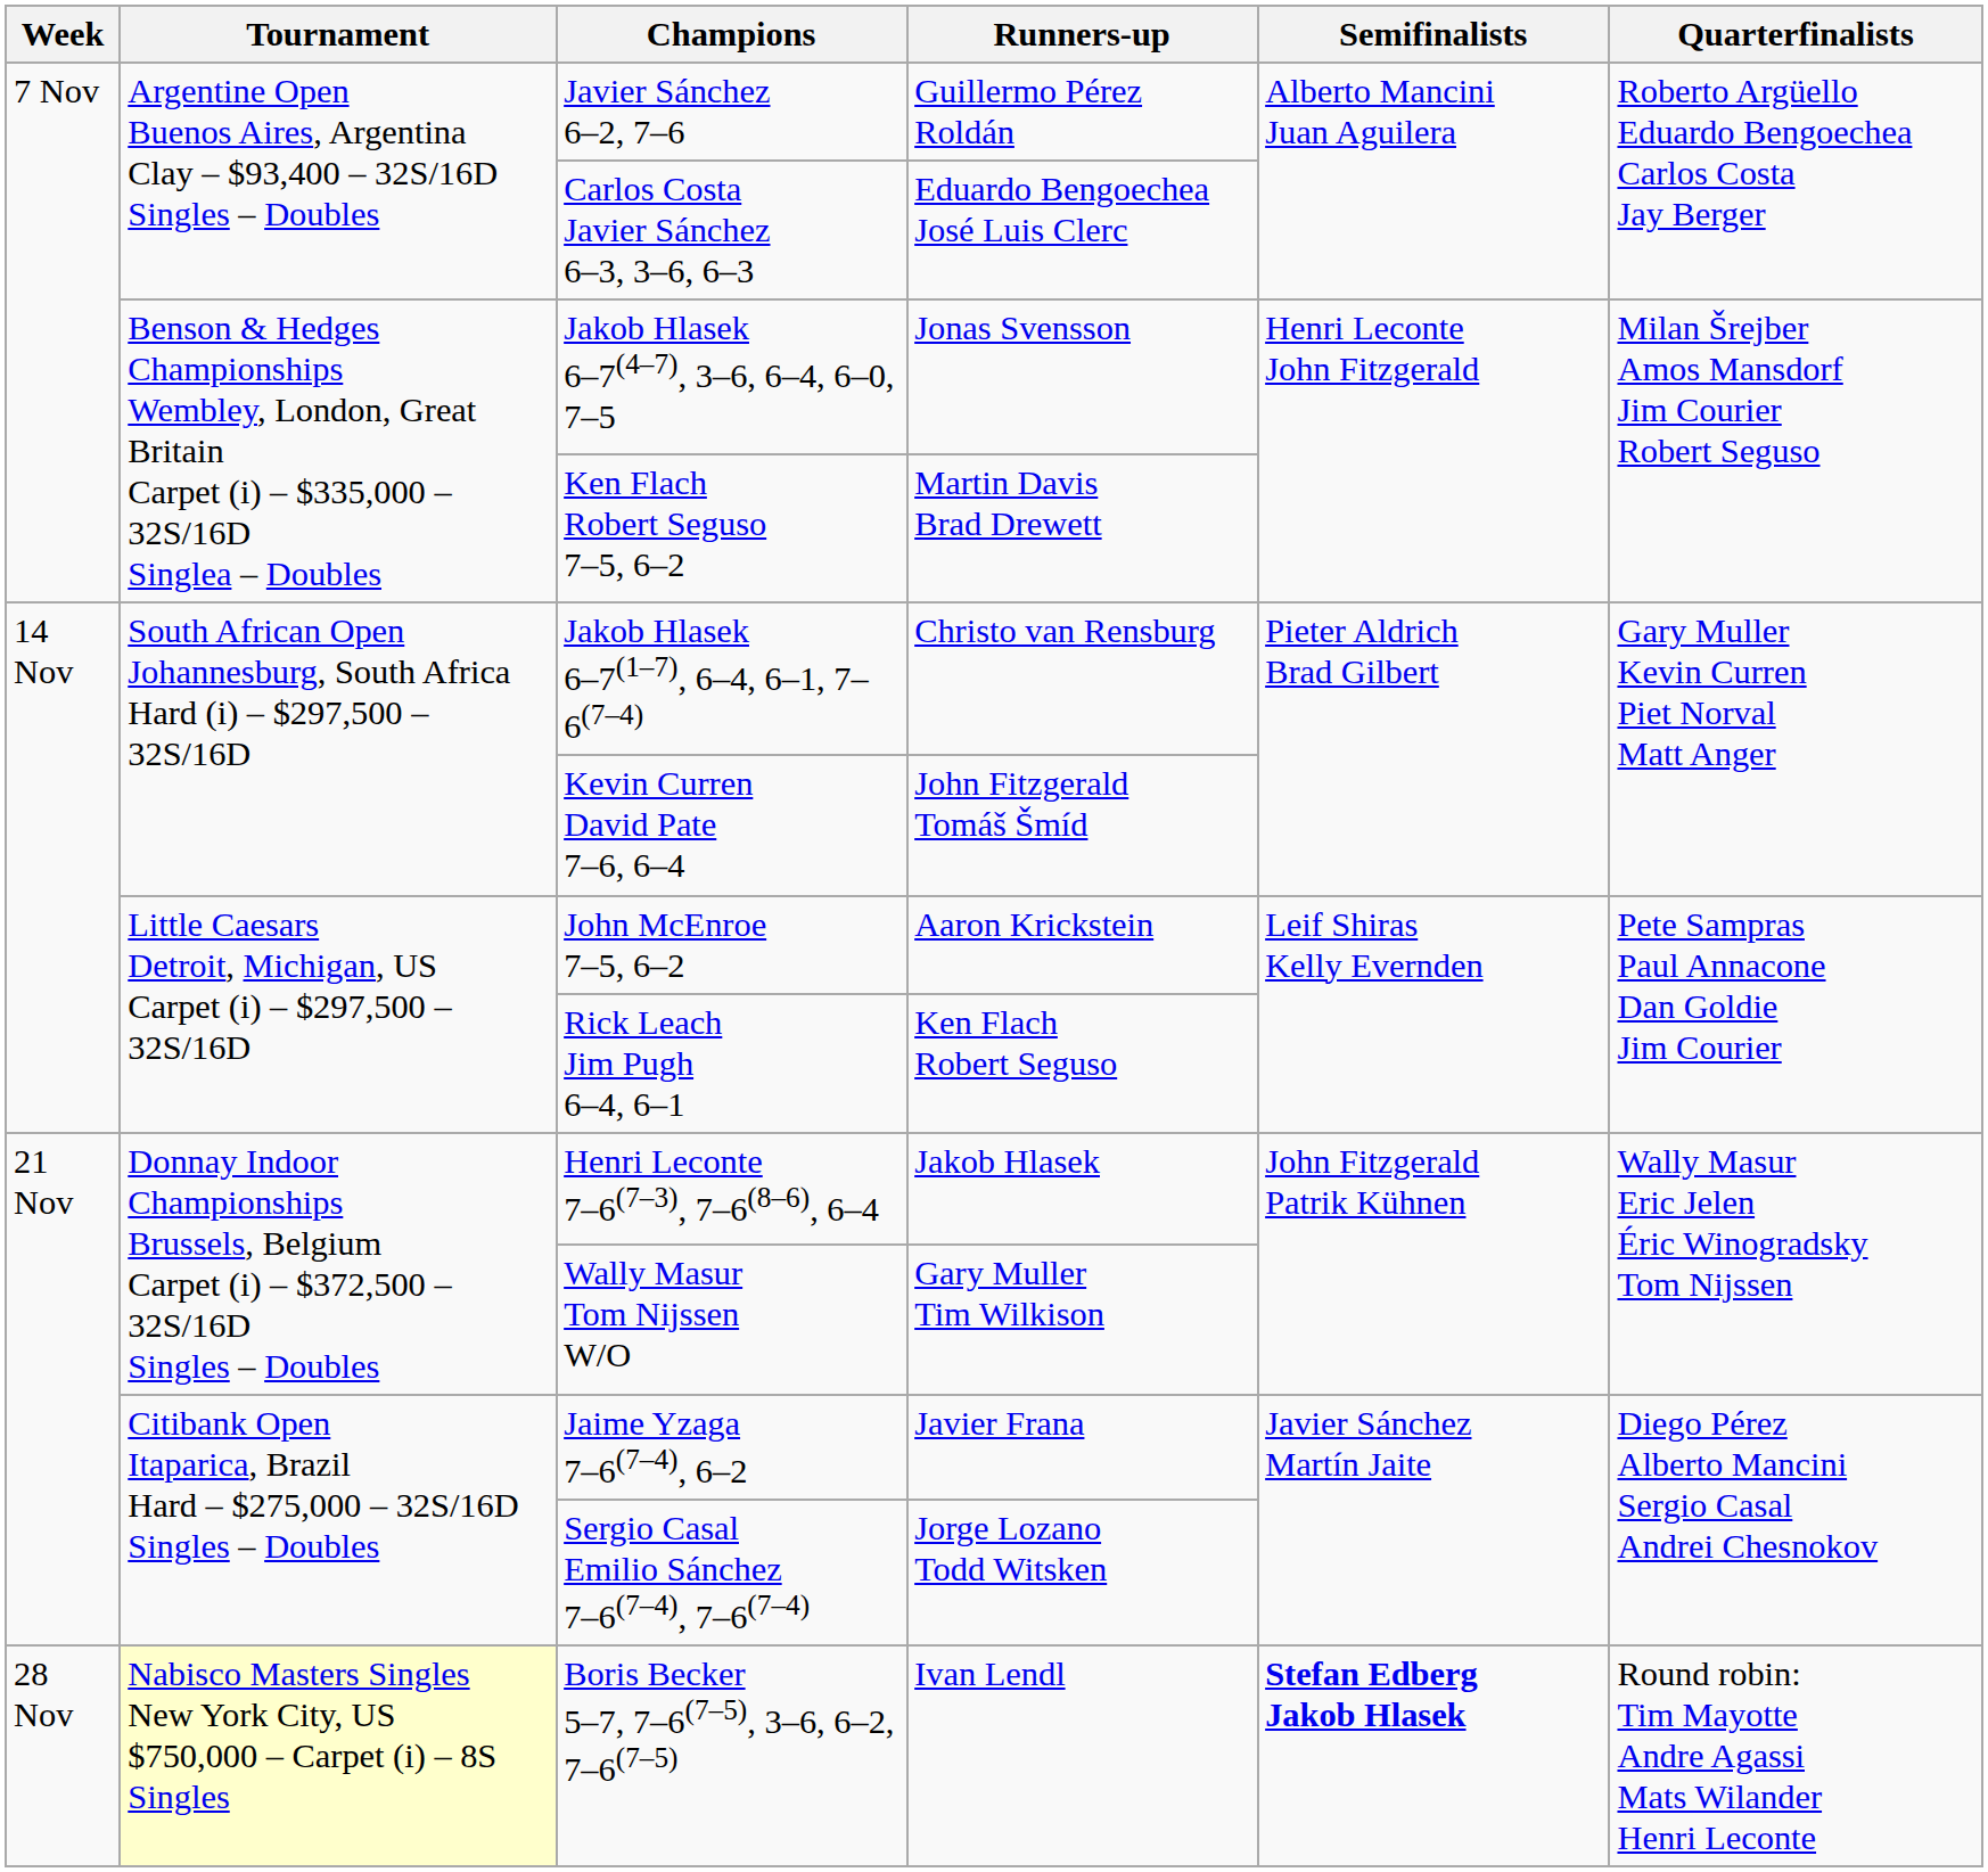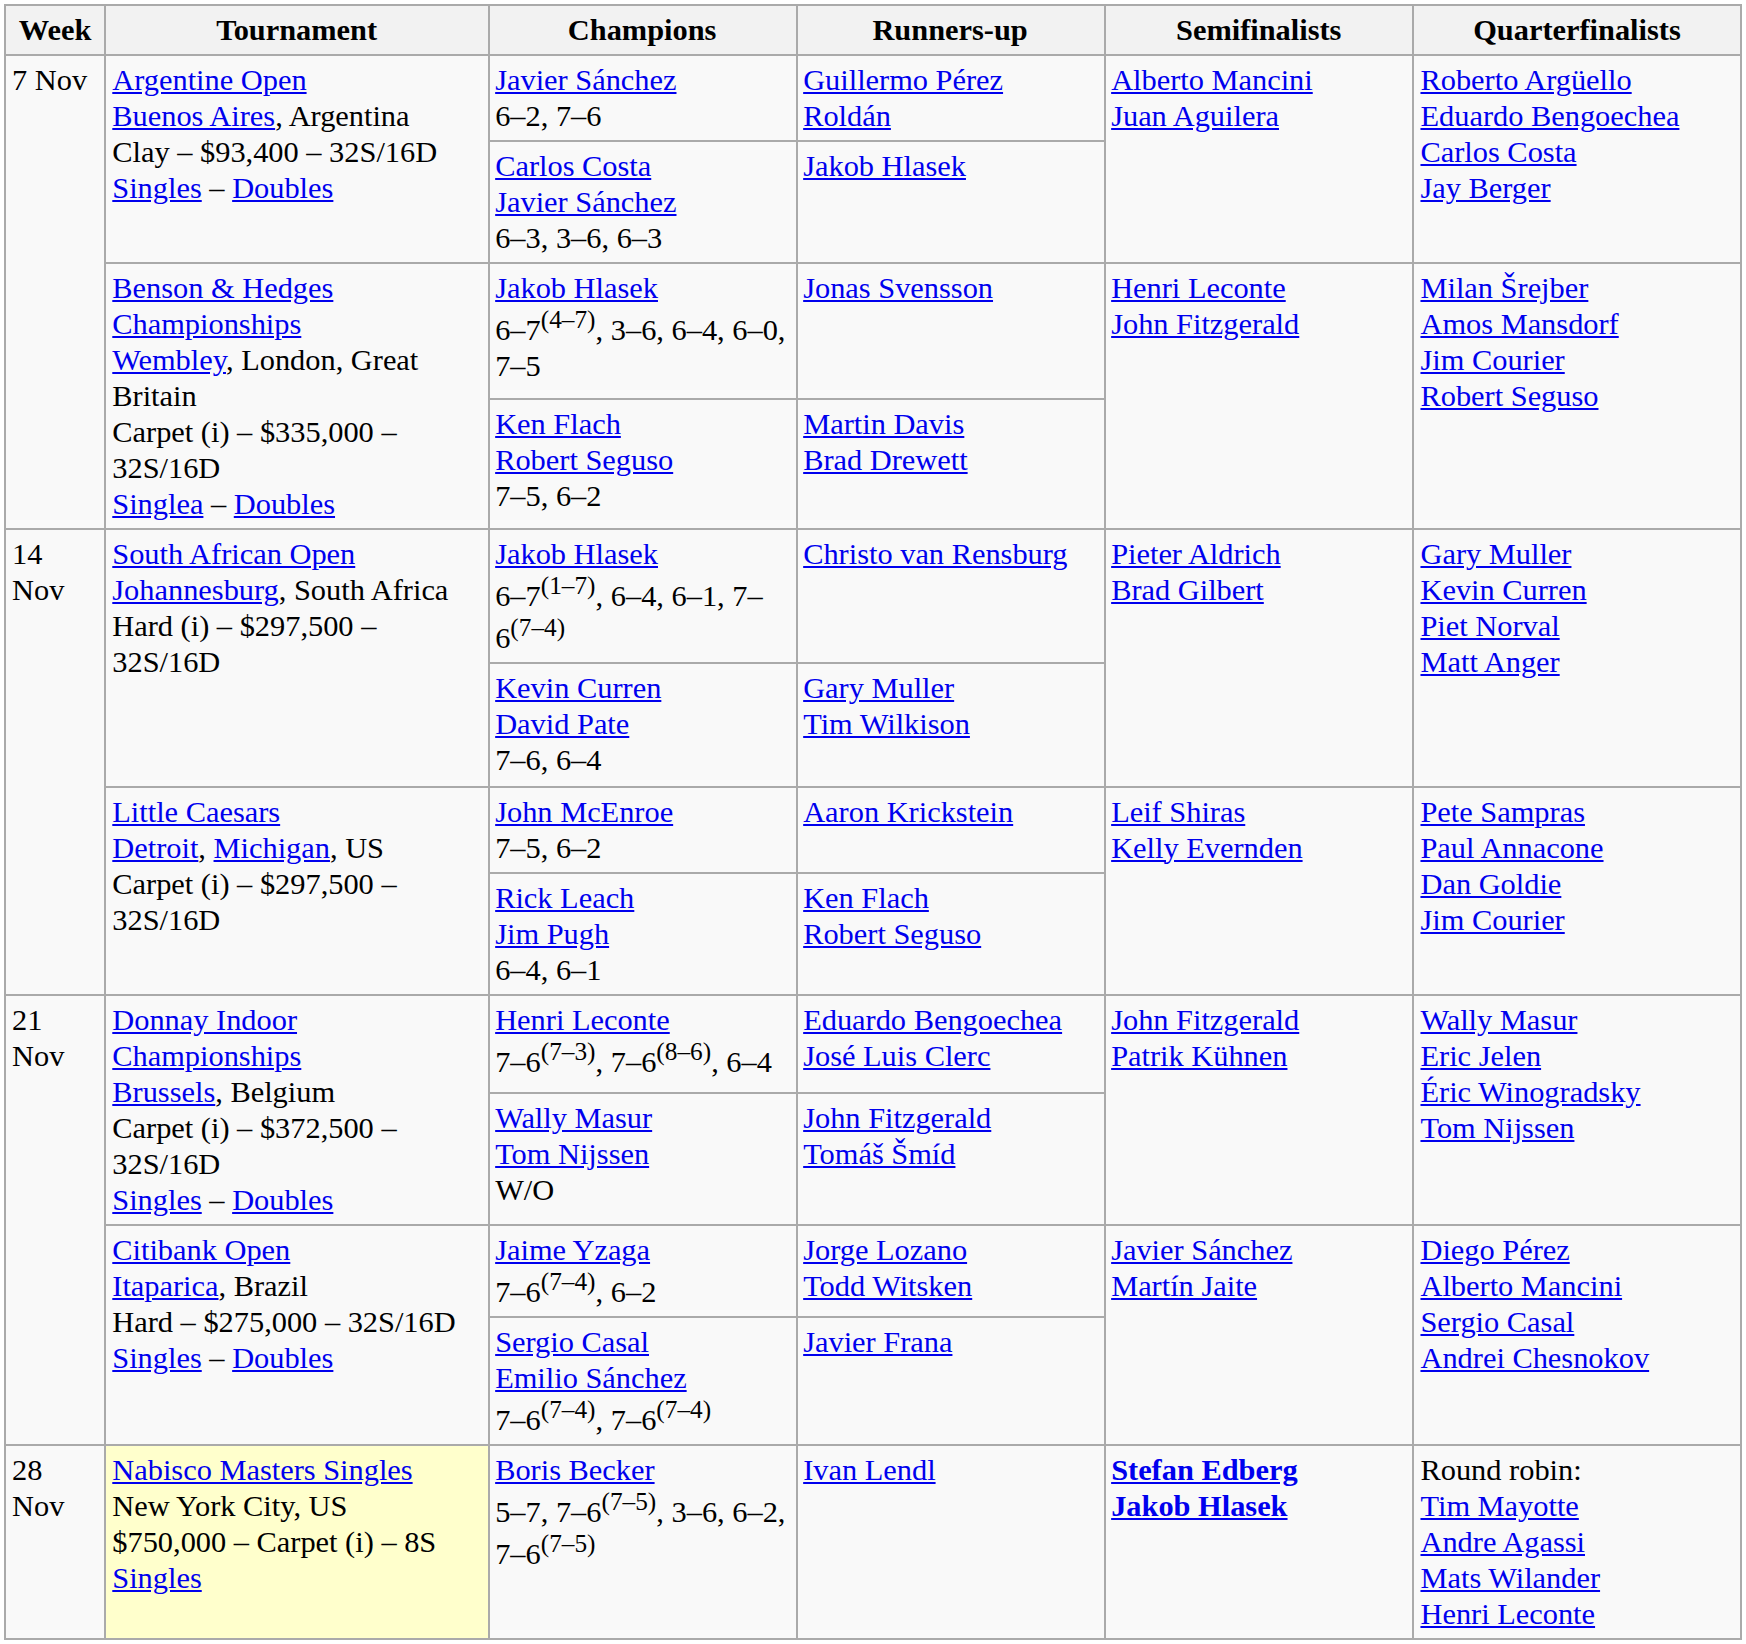Carlos Costa Javier Sánchez 6–3, 3–6, 6–3 | Runners-up: Eduardo Bengoechea José Luis Clerc -> Jakob Hlasek
Kevin Curren David Pate 7–6, 6–4 | Runners-up: John Fitzgerald Tomáš Šmíd -> Gary Muller Tim Wilkison
Henri Leconte 7–6(7–3), 7–6(8–6), 6–4 | Runners-up: Jakob Hlasek -> Eduardo Bengoechea José Luis Clerc
Wally Masur Tom Nijssen W/O | Runners-up: Gary Muller Tim Wilkison -> John Fitzgerald Tomáš Šmíd
Jaime Yzaga 7–6(7–4), 6–2 | Runners-up: Javier Frana -> Jorge Lozano Todd Witsken
Sergio Casal Emilio Sánchez 7–6(7–4), 7–6(7–4) | Runners-up: Jorge Lozano Todd Witsken -> Javier Frana
